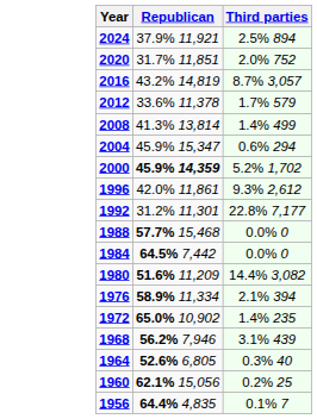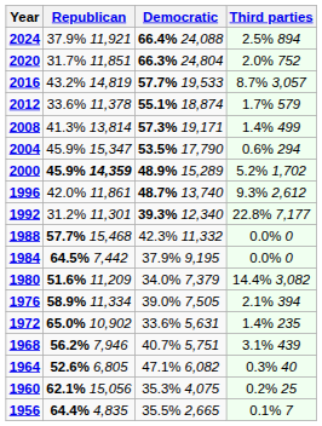+ column: Democratic | 66.4% 24,088 | 66.3% 24,804 | 57.7% 19,533 | 55.1% 18,874 | 57.3% 19,171 | 53.5% 17,790 | 48.9% 15,289 | 48.7% 13,740 | 39.3% 12,340 | 42.3% 11,332 | 37.9% 9,195 | 34.0% 7,379 | 39.0% 7,505 | 33.6% 5,631 | 40.7% 5,751 | 47.1% 6,082 | 35.3% 4,075 | 35.5% 2,665
